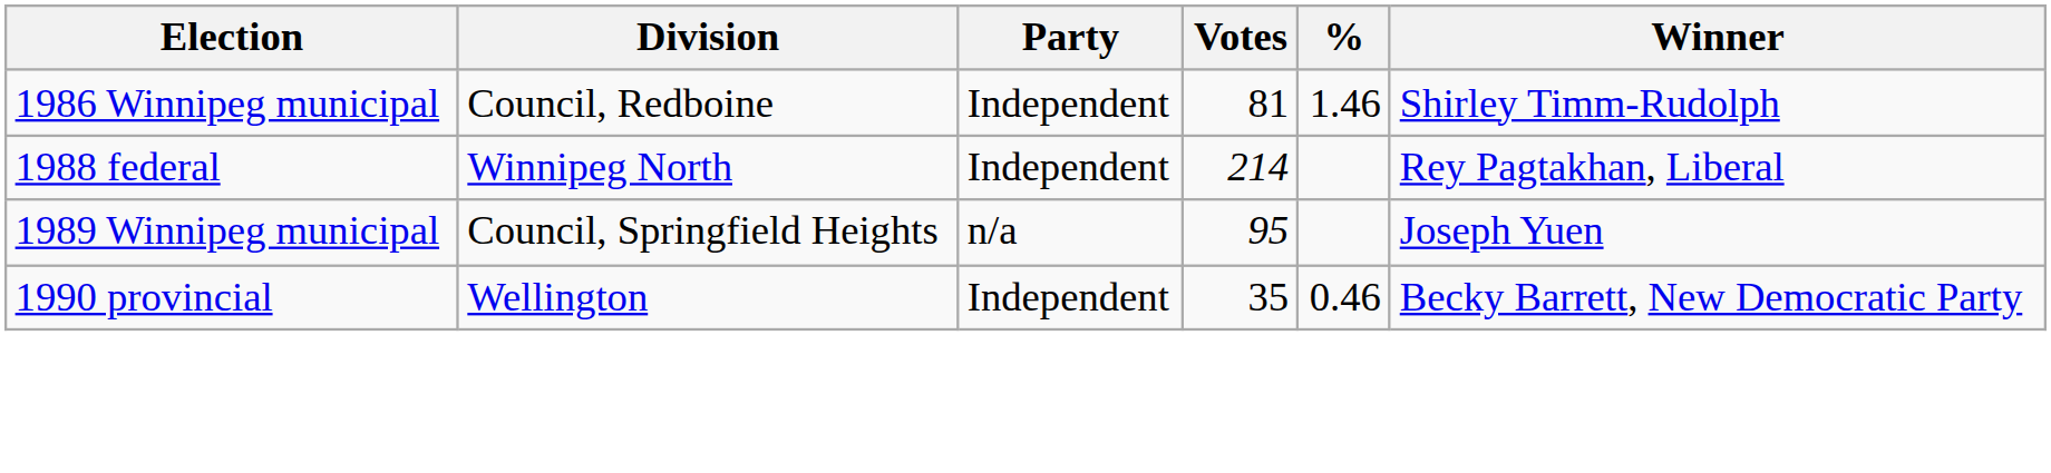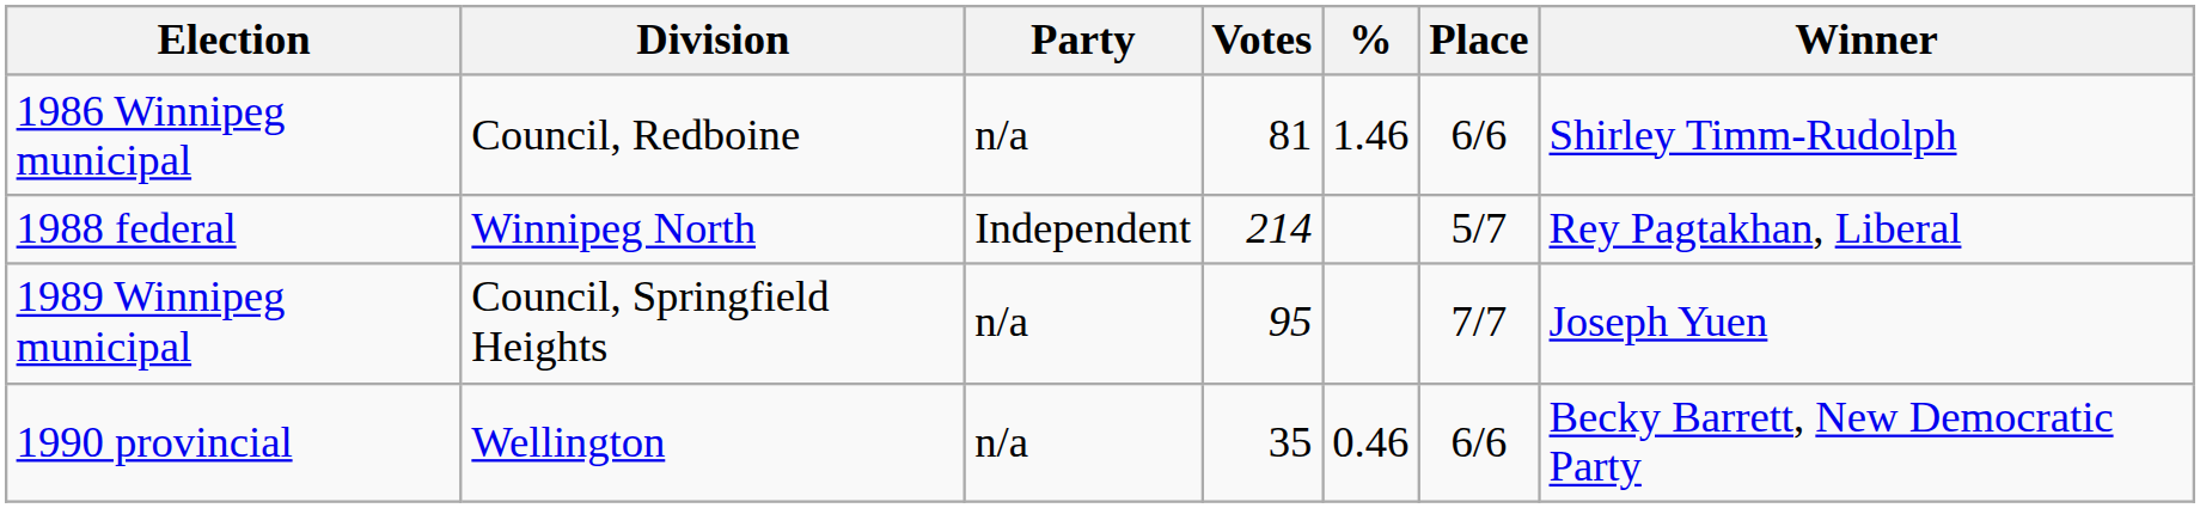+ column: Place | 6/6 | 5/7 | 7/7 | 6/6
1986 Winnipeg municipal | Party: Independent -> n/a
1990 provincial | Party: Independent -> n/a
